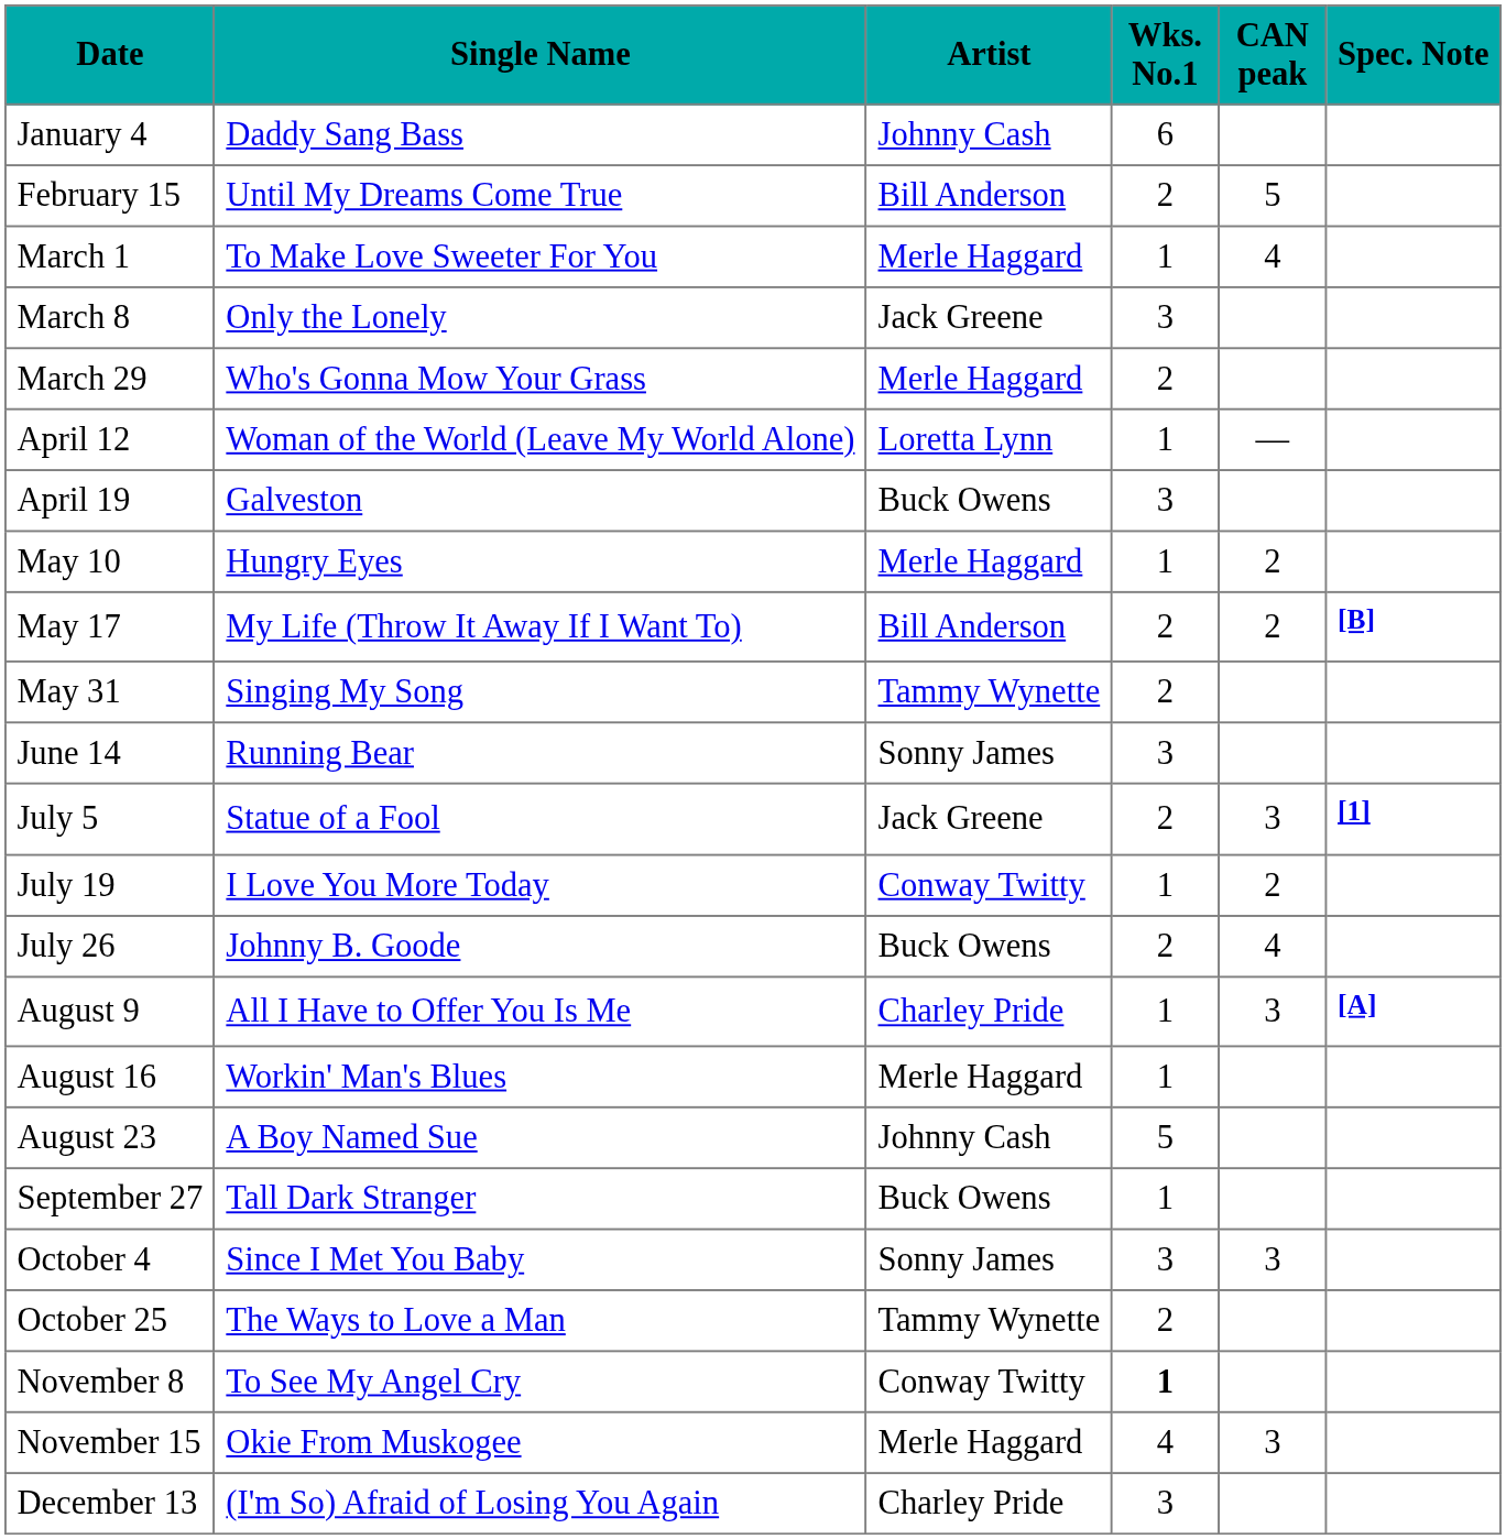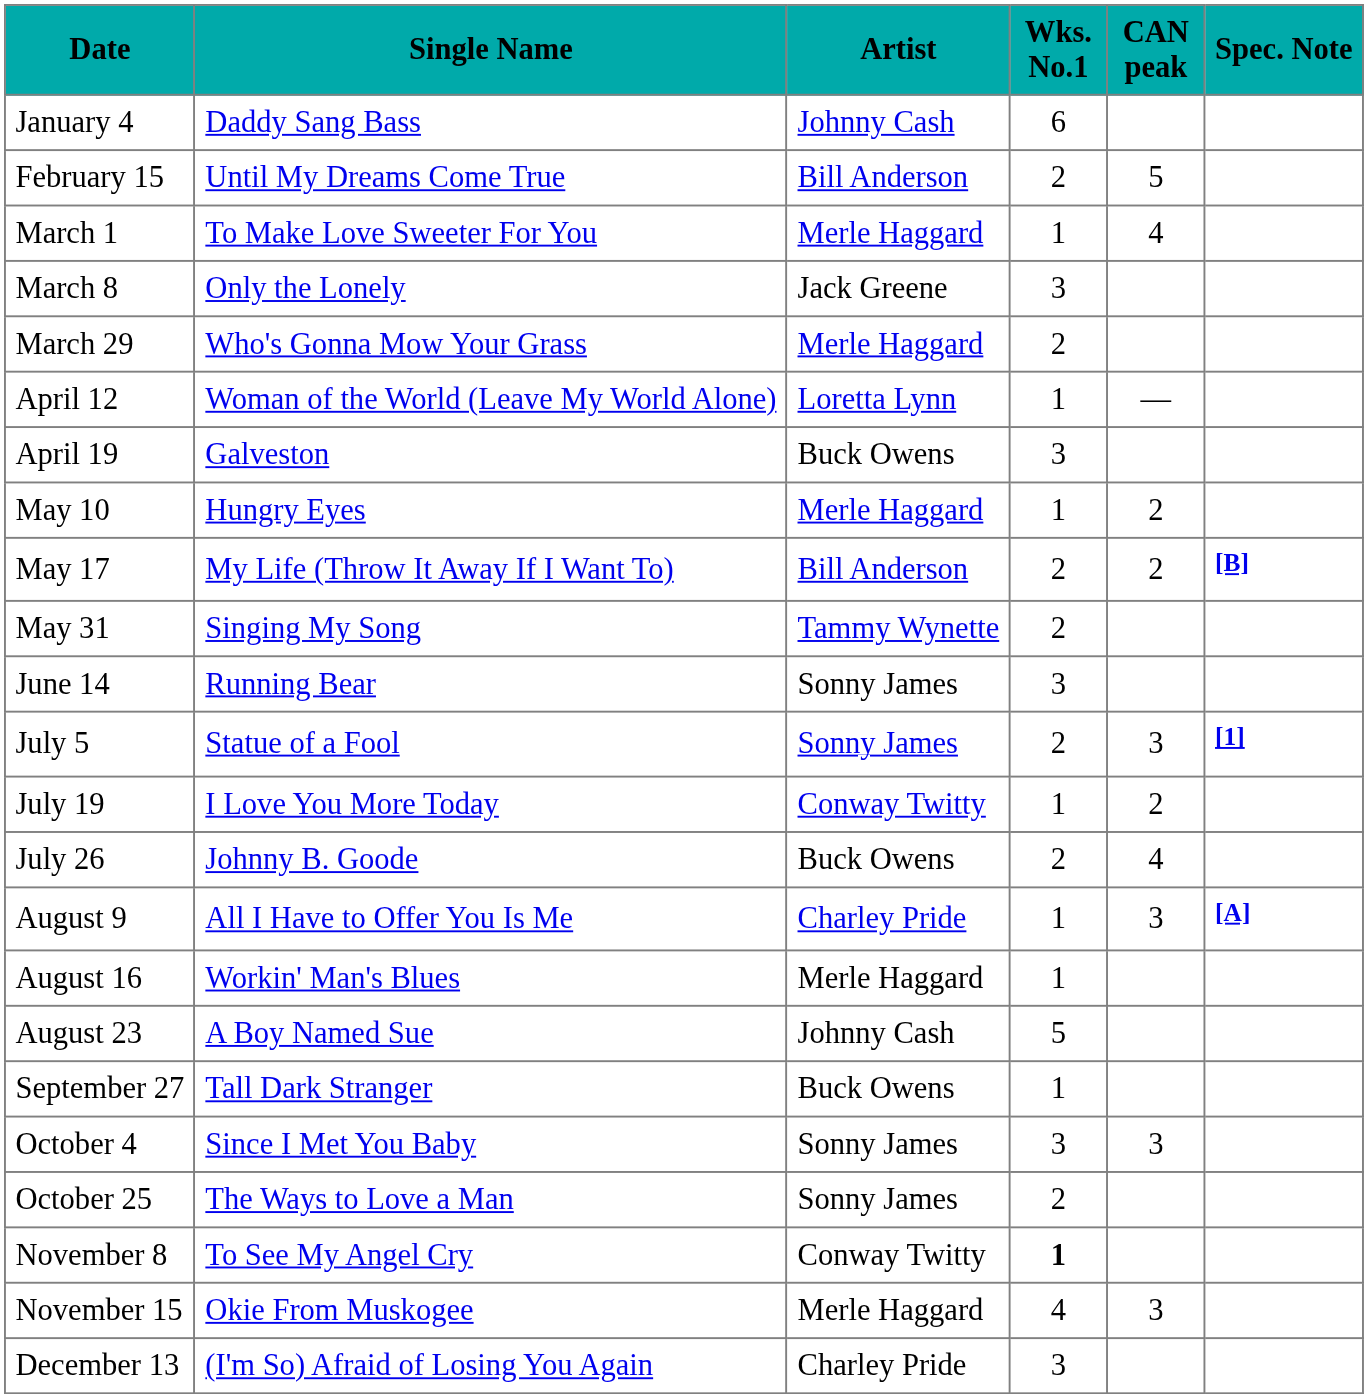July 5 | Artist: Jack Greene -> Sonny James
October 25 | Artist: Tammy Wynette -> Sonny James
